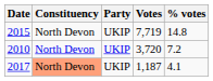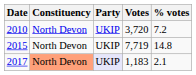rows swapped: 2010 <-> 2015
2017 | Party: no background -> lavender background
2017 | Votes: 1,187 -> 1,183
2017 | % votes: 4.1 -> 2.1
